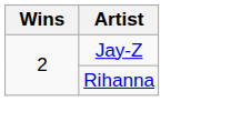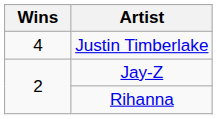+ row: 4 | Justin Timberlake
